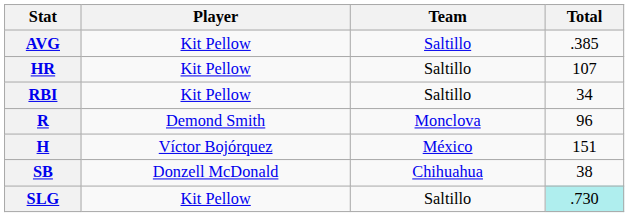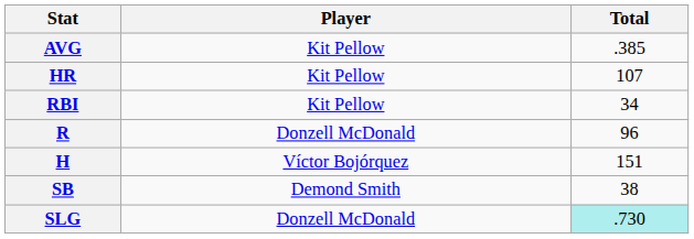- column: Team | Saltillo | Saltillo | Saltillo | Monclova | México | Chihuahua | Saltillo
R | Player: Demond Smith -> Donzell McDonald
SB | Player: Donzell McDonald -> Demond Smith
SLG | Player: Kit Pellow -> Donzell McDonald
